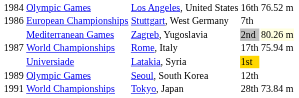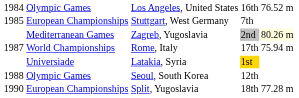Stuttgart, West Germany | column 1: 1986 -> 1985
Seoul, South Korea | column 1: 1989 -> 1988
+ row: 1990 | European Championships | Split, Yugoslavia | 18th | 77.28 m
- row: 1991 | World Championships | Tokyo, Japan | 28th | 73.84 m
